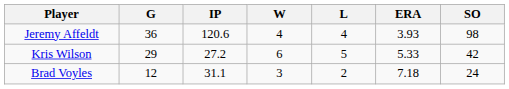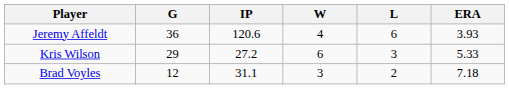- column: SO | 98 | 42 | 24
Jeremy Affeldt | L: 4 -> 6
Kris Wilson | L: 5 -> 3
